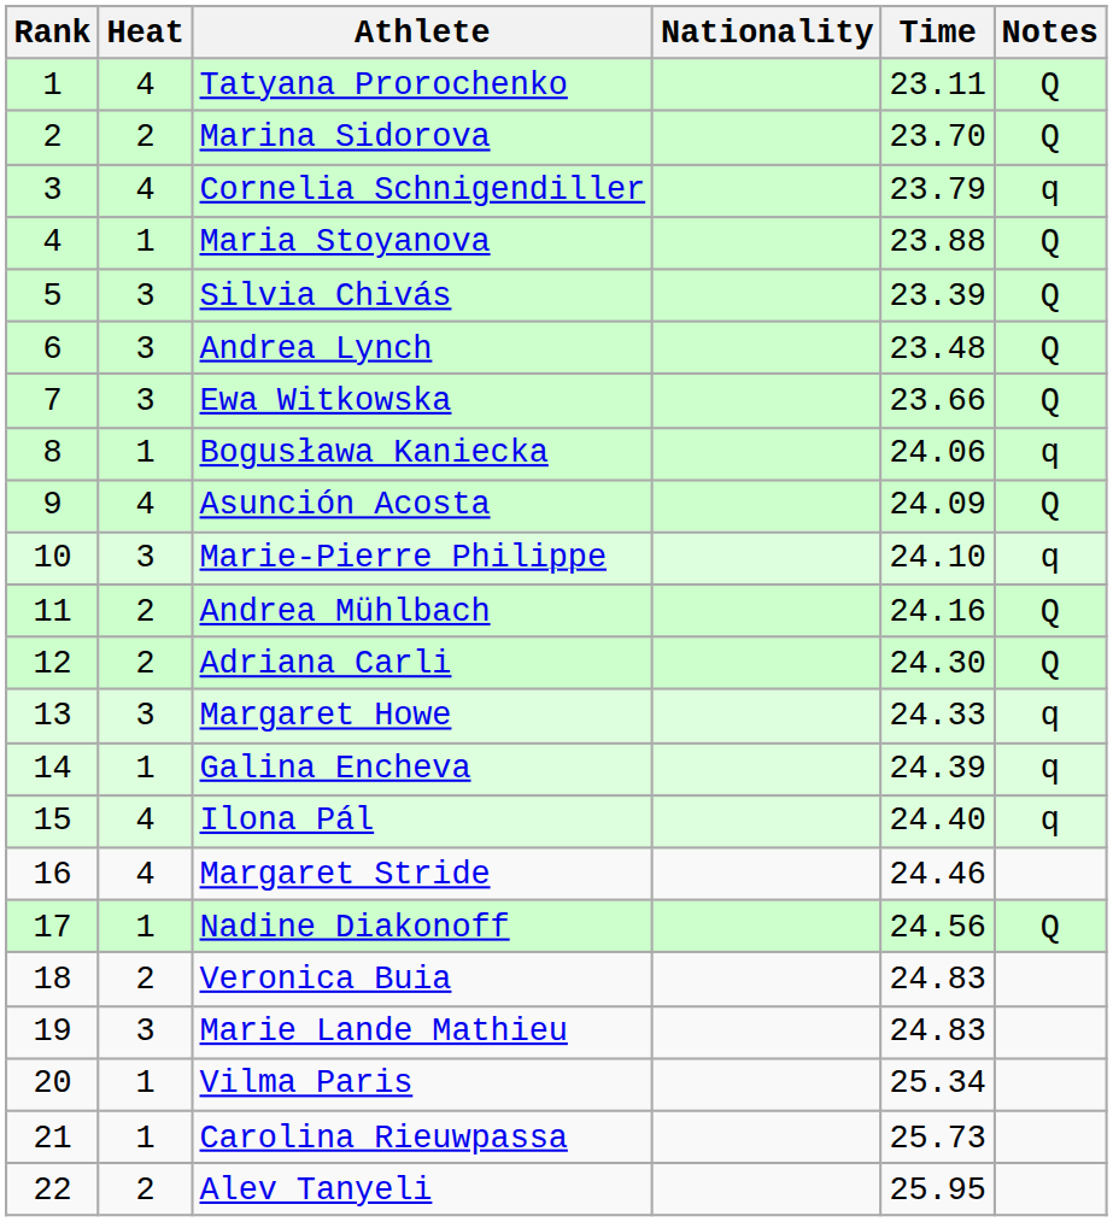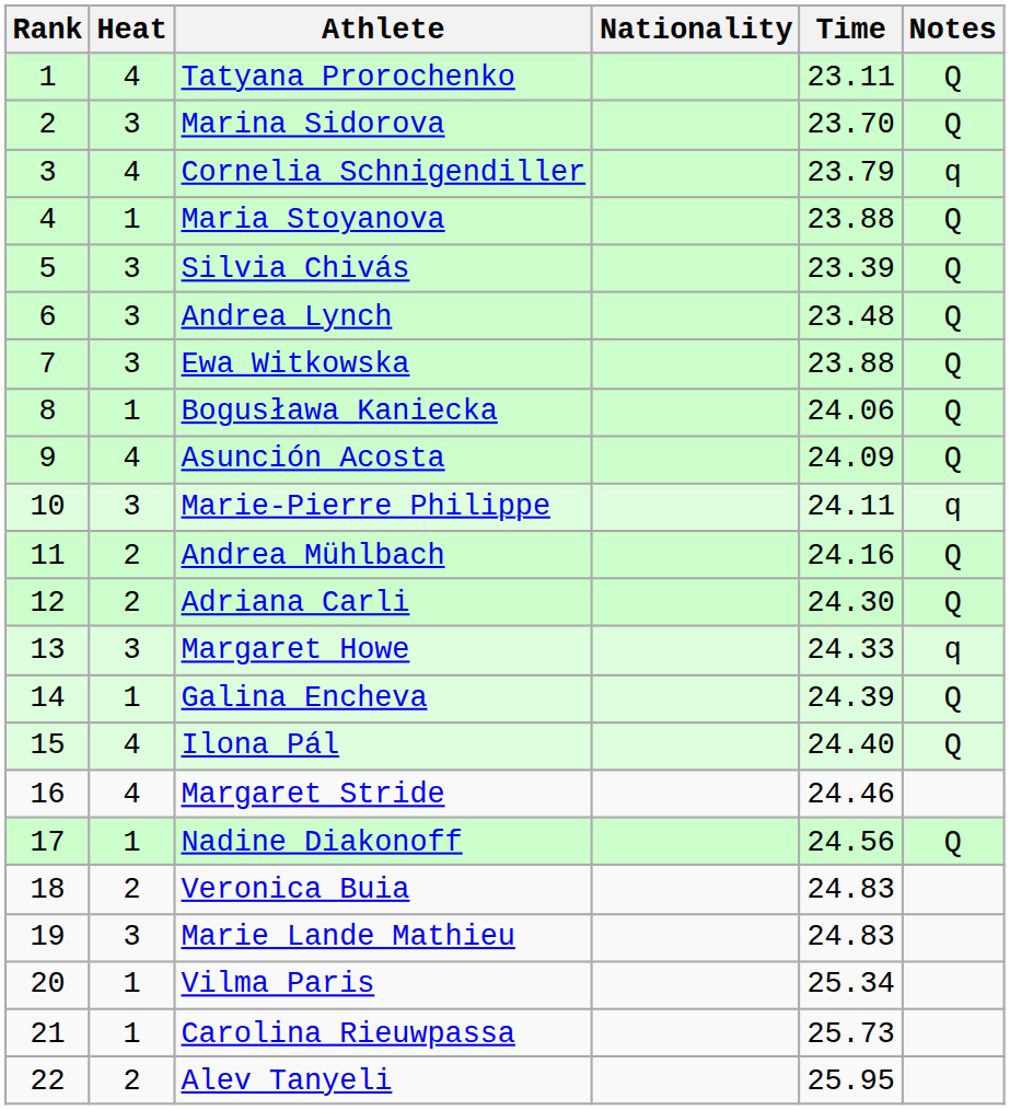Marina Sidorova | Heat: 2 -> 3
Ewa Witkowska | Time: 23.66 -> 23.88
Bogusława Kaniecka | Notes: q -> Q
Marie-Pierre Philippe | Time: 24.10 -> 24.11
Galina Encheva | Notes: q -> Q
Ilona Pál | Notes: q -> Q
